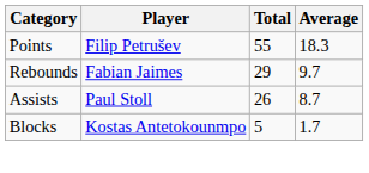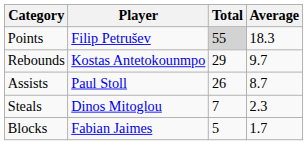Points | Total: no background -> lightgrey background
Rebounds | Player: Fabian Jaimes -> Kostas Antetokounmpo
+ row: Steals | Dinos Mitoglou | 7 | 2.3
Blocks | Player: Kostas Antetokounmpo -> Fabian Jaimes
